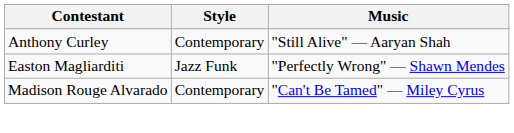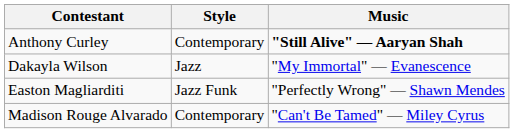Anthony Curley | Music: normal -> bold
+ row: Dakayla Wilson | Jazz | "My Immortal" — Evanescence
